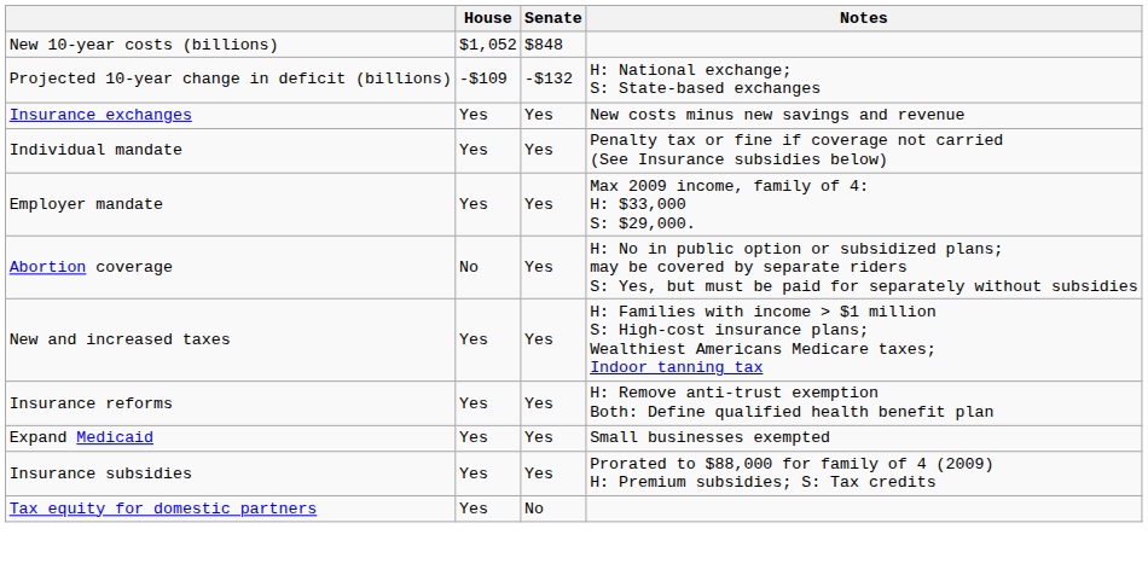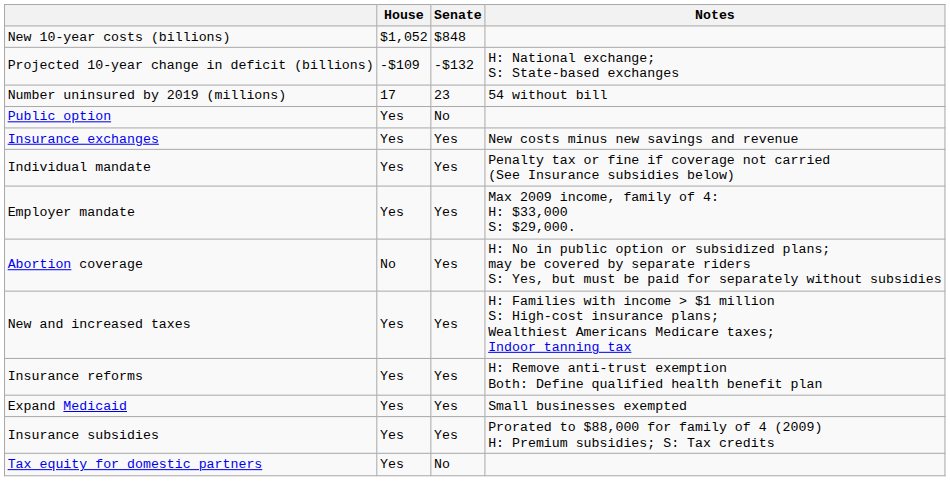+ row: Number uninsured by 2019 (millions) | 17 | 23 | 54 without bill
+ row: Public option | Yes | No
